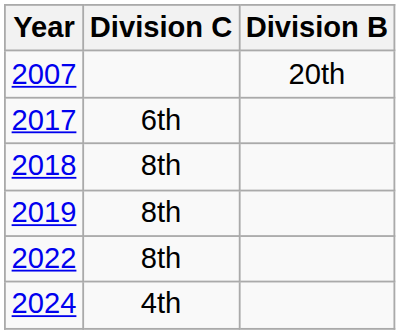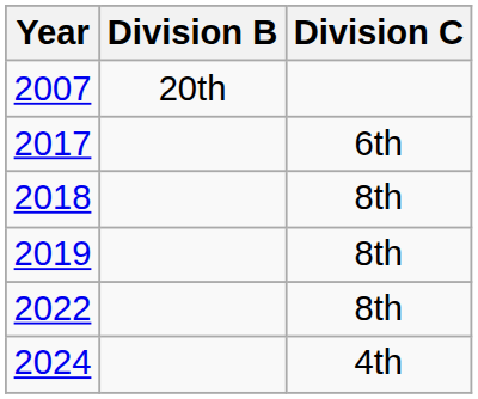columns swapped: Division B <-> Division C
